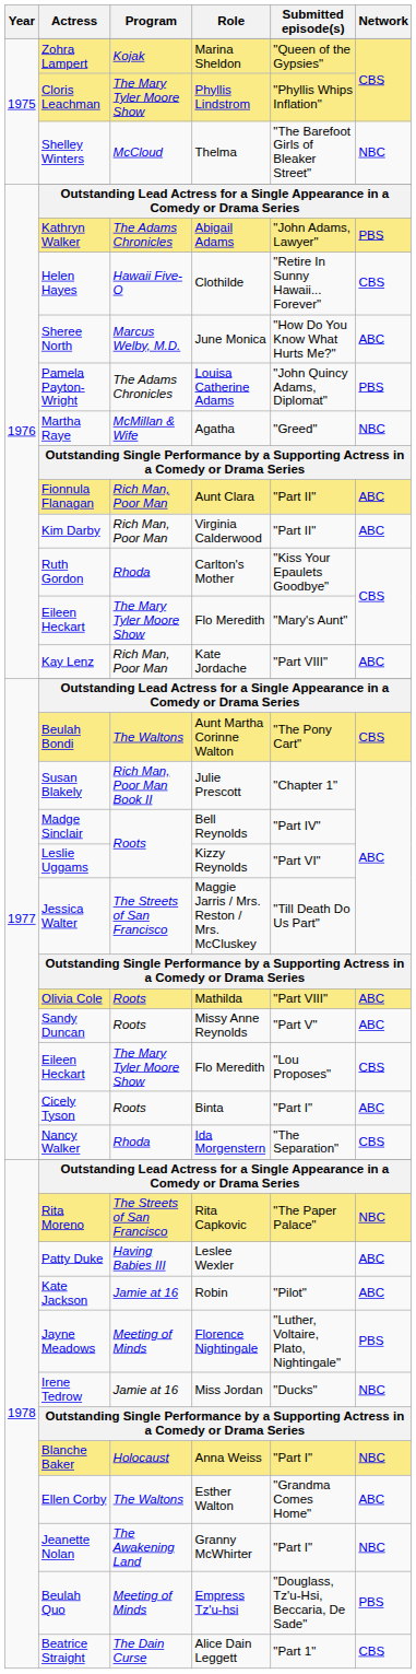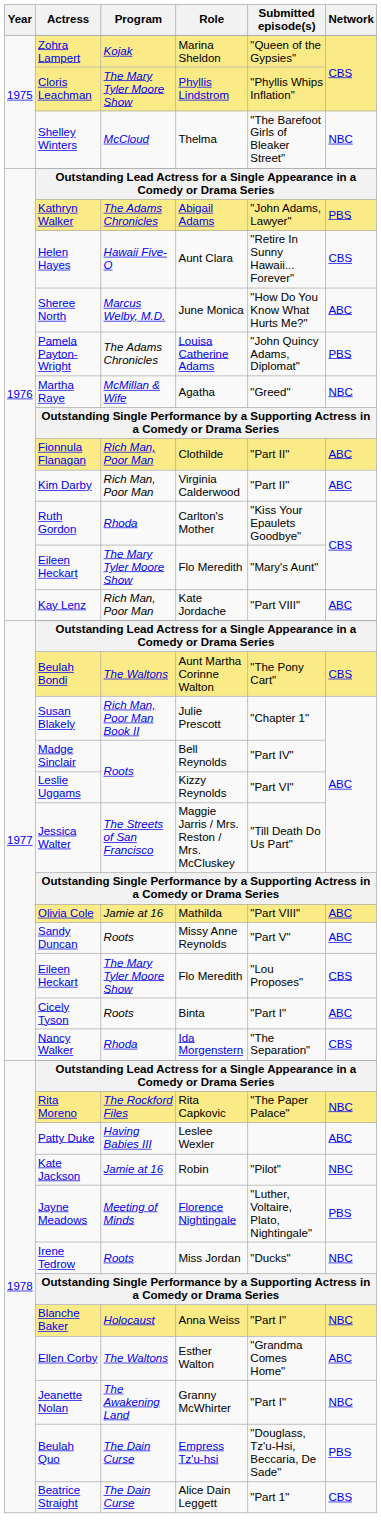Helen Hayes | Role: Clothilde -> Aunt Clara
Fionnula Flanagan | Role: Aunt Clara -> Clothilde
Olivia Cole | Program: Roots -> Jamie at 16
Rita Moreno | Program: The Streets of San Francisco -> The Rockford Files
Kate Jackson | Network: ABC -> NBC
Irene Tedrow | Program: Jamie at 16 -> Roots
Beulah Quo | Program: Meeting of Minds -> The Dain Curse
